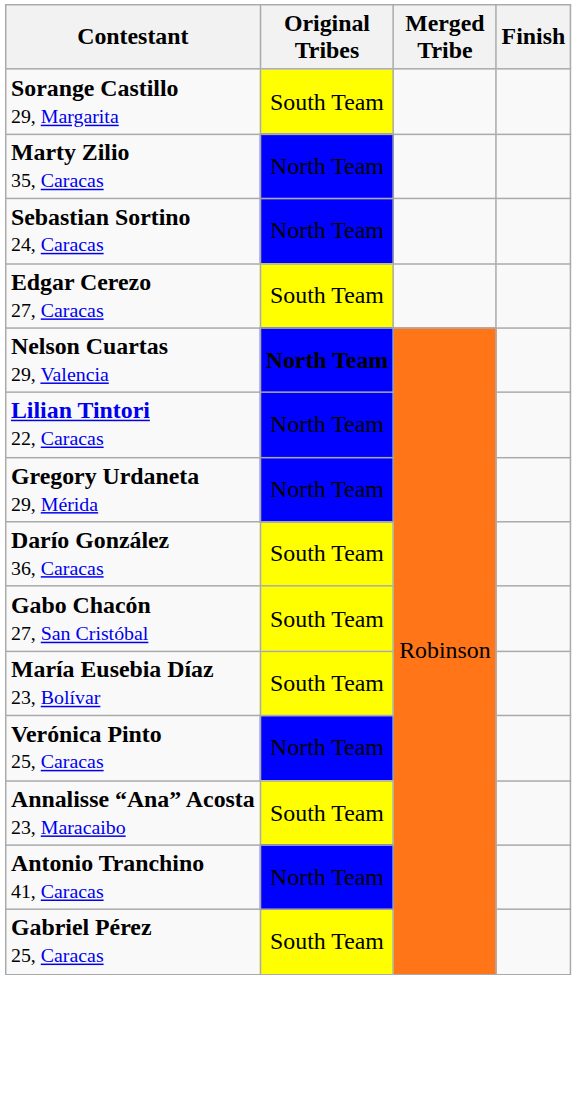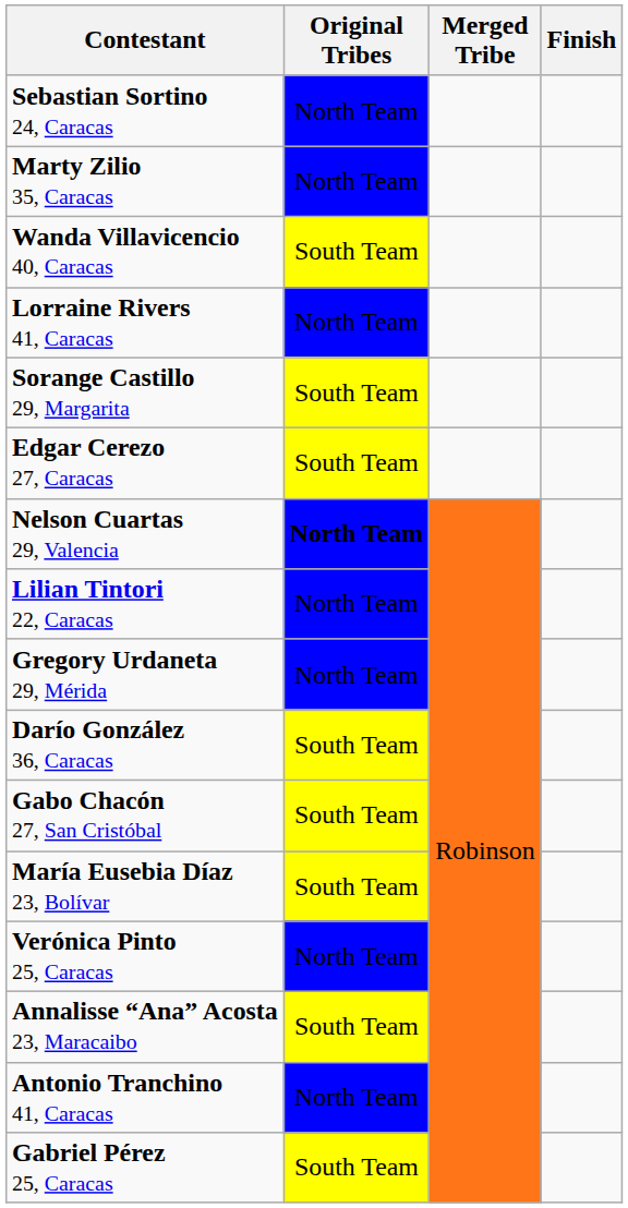rows swapped: Sorange Castillo 29, Margarita <-> Sebastian Sortino 24, Caracas
+ row: Wanda Villavicencio 40, Caracas | South Team
+ row: Lorraine Rivers 41, Caracas | North Team
